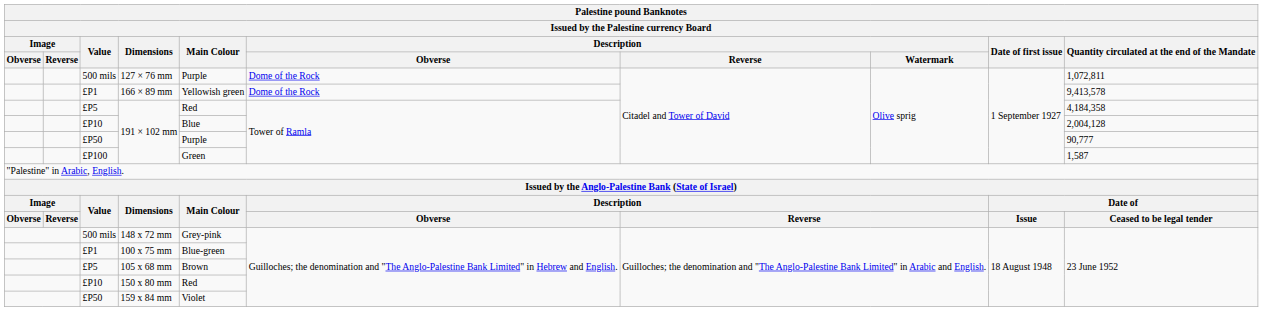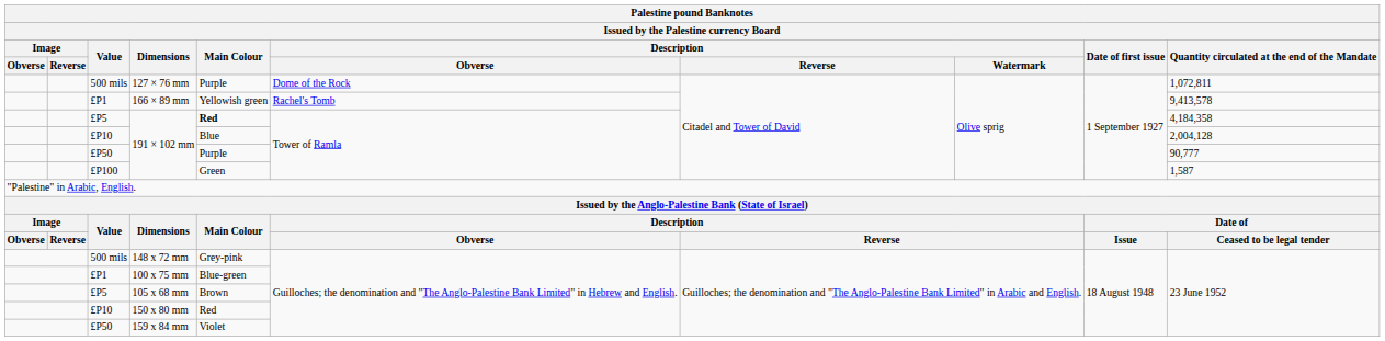166 × 89 mm | Description / Obverse: Dome of the Rock -> Rachel's Tomb
£P5 / 191 × 102 mm | Main Colour: normal -> bold
